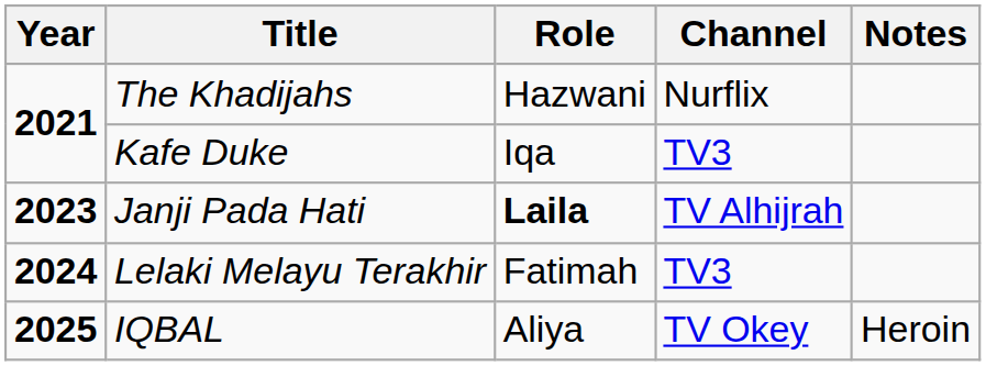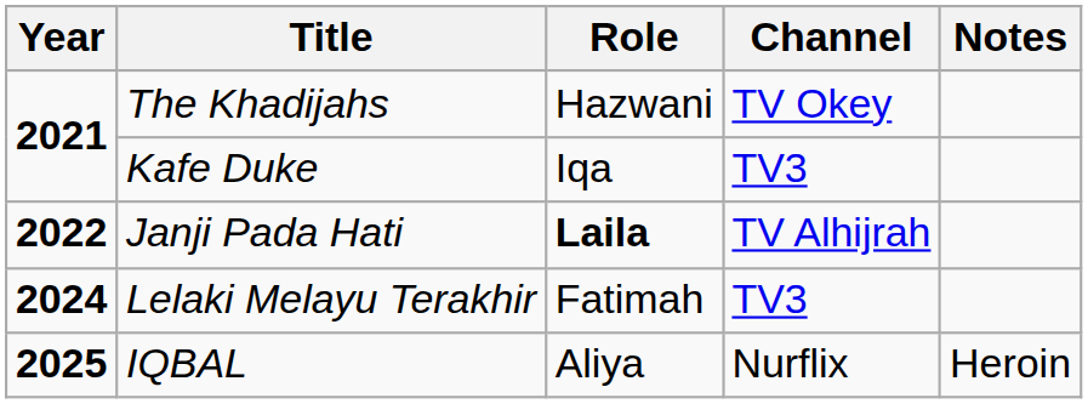The Khadijahs | Channel: Nurflix -> TV Okey
Janji Pada Hati | Year: 2023 -> 2022
IQBAL | Channel: TV Okey -> Nurflix
